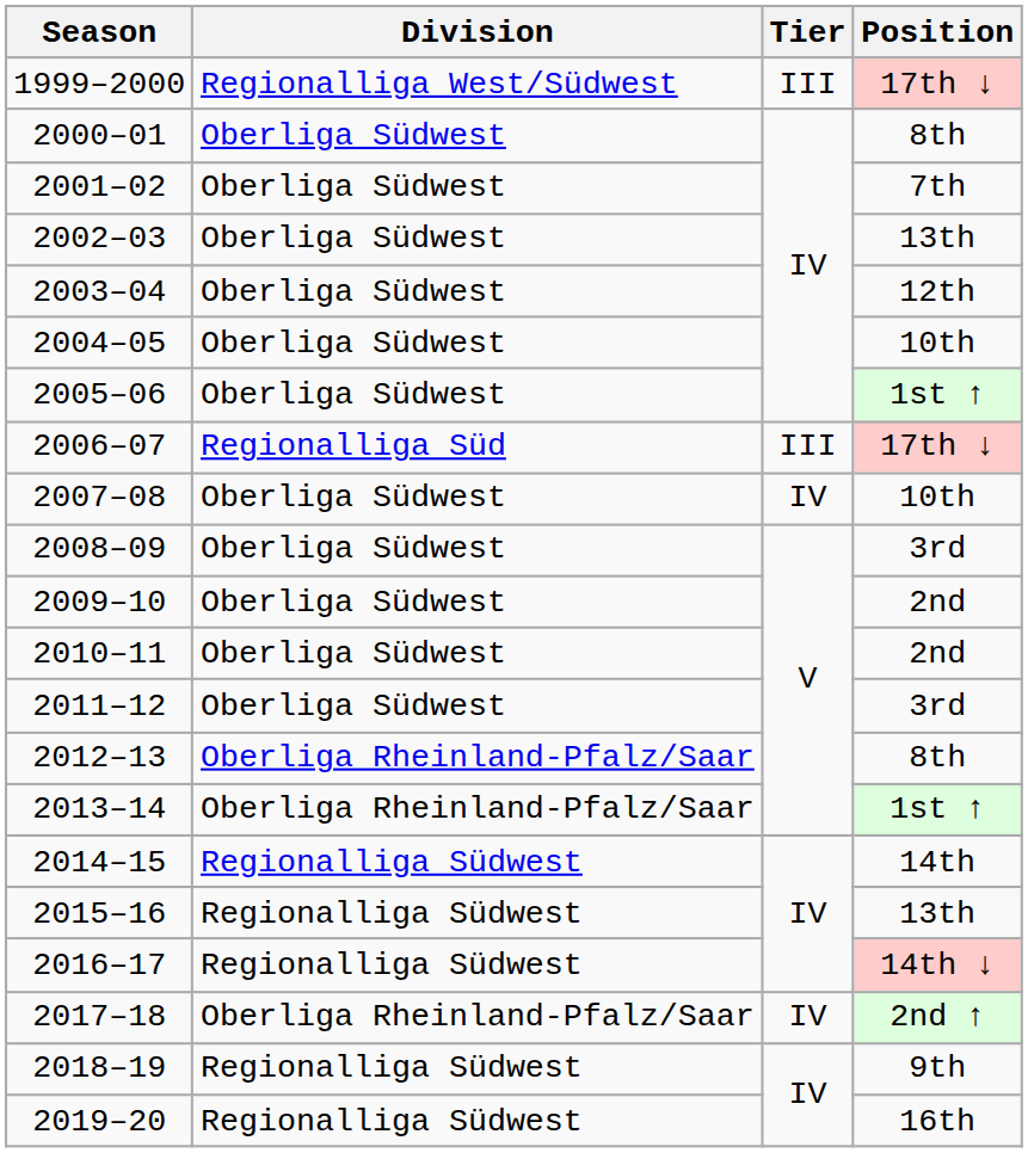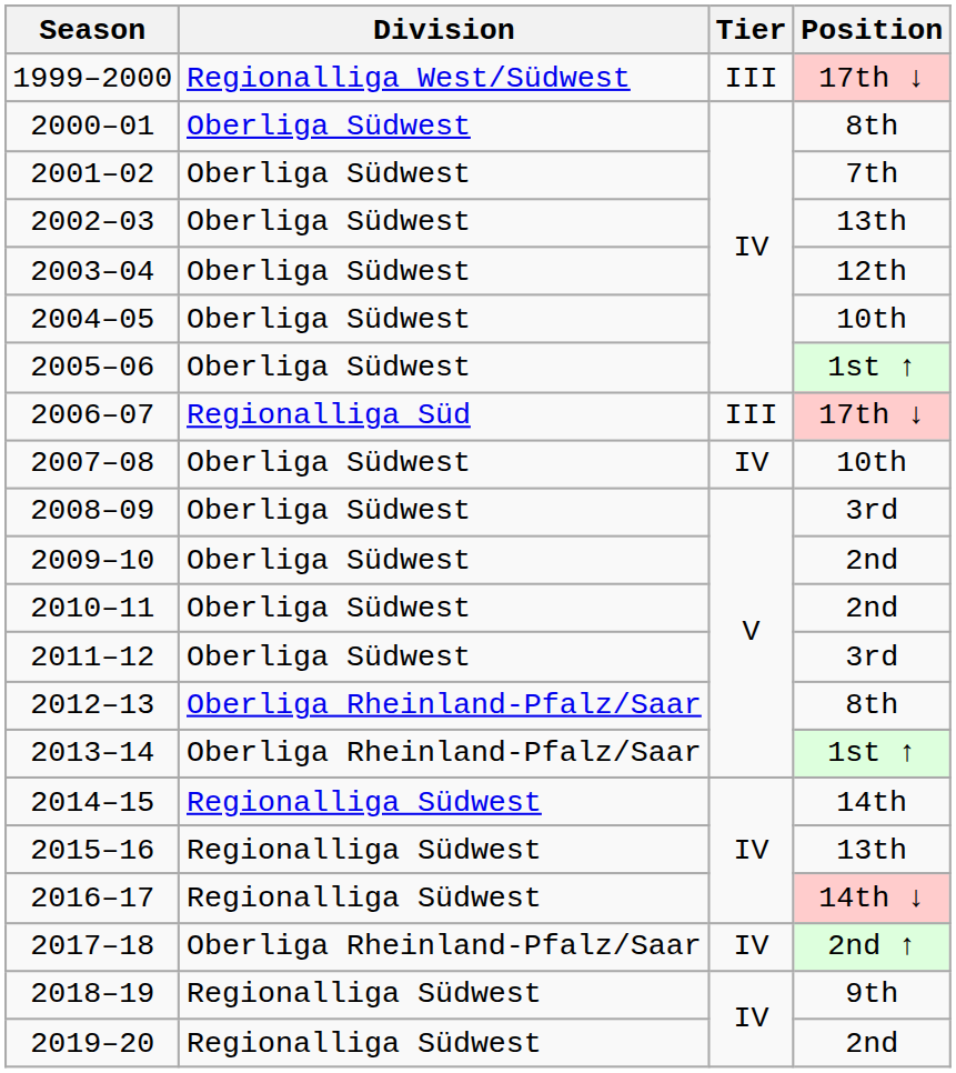2019–20 | Position: 16th -> 2nd
